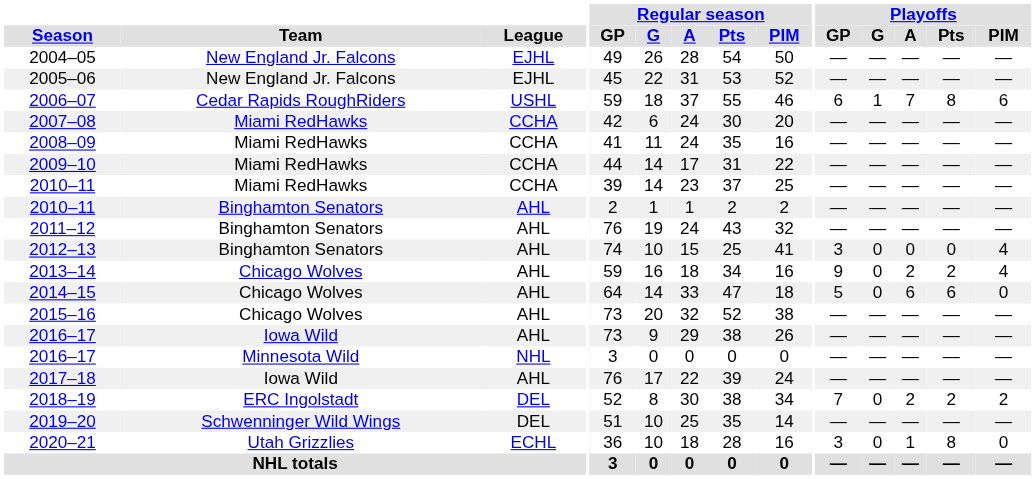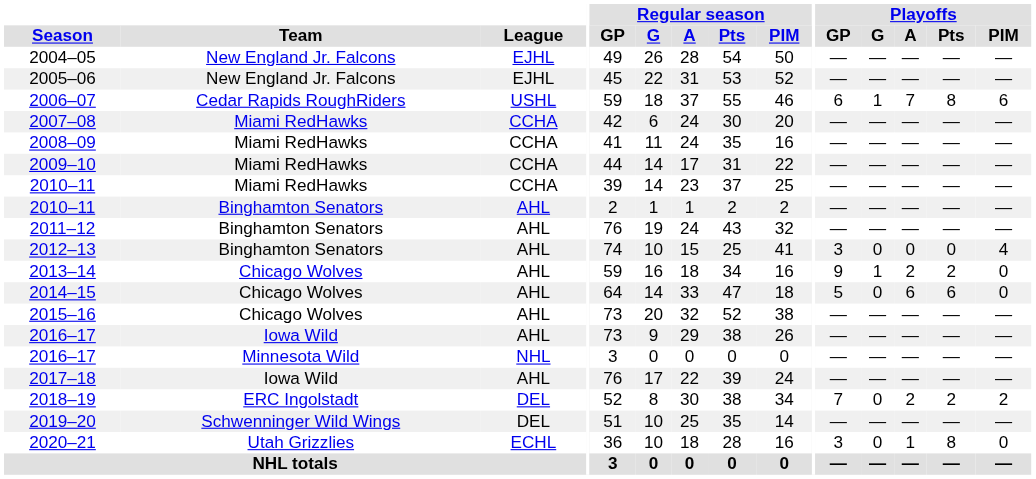2013–14 | Playoffs / G: 0 -> 1
2013–14 | Playoffs / PIM: 4 -> 0
